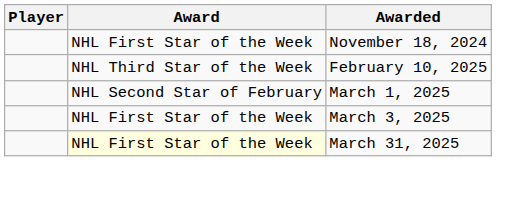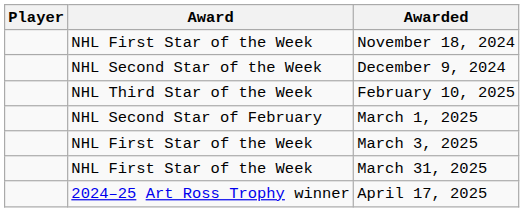+ row: NHL Second Star of the Week | December 9, 2024
March 31, 2025 | Award: lightyellow background -> no background
+ row: 2024–25 Art Ross Trophy winner | April 17, 2025
